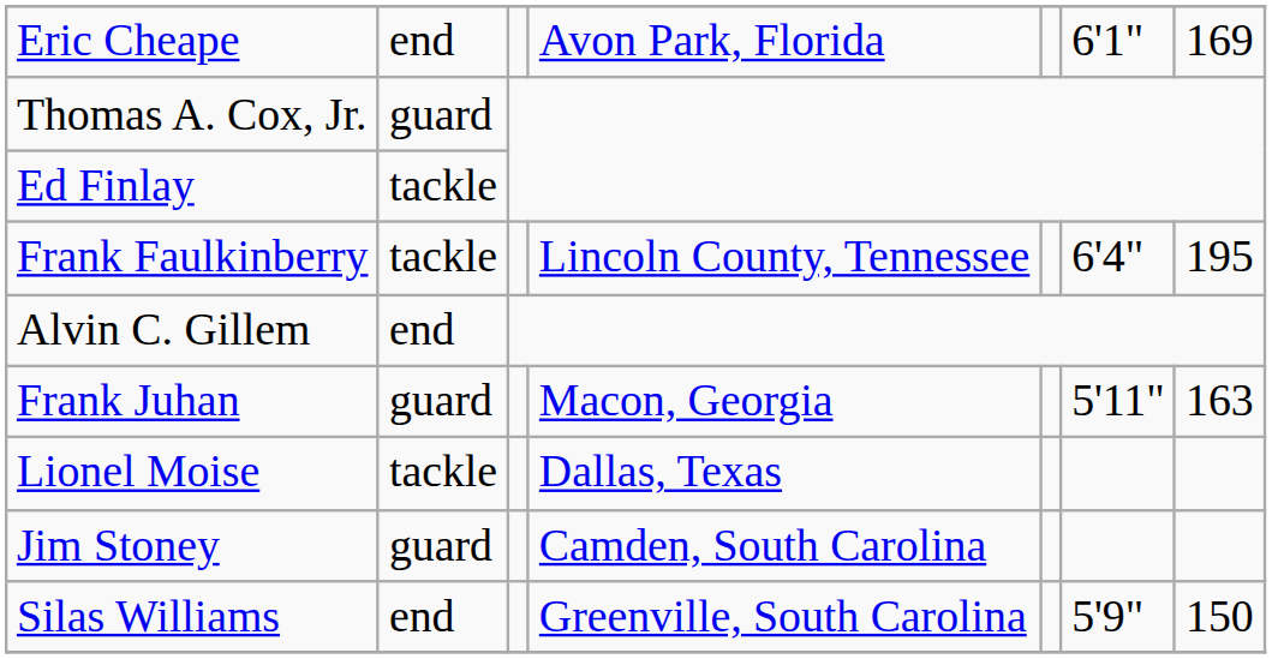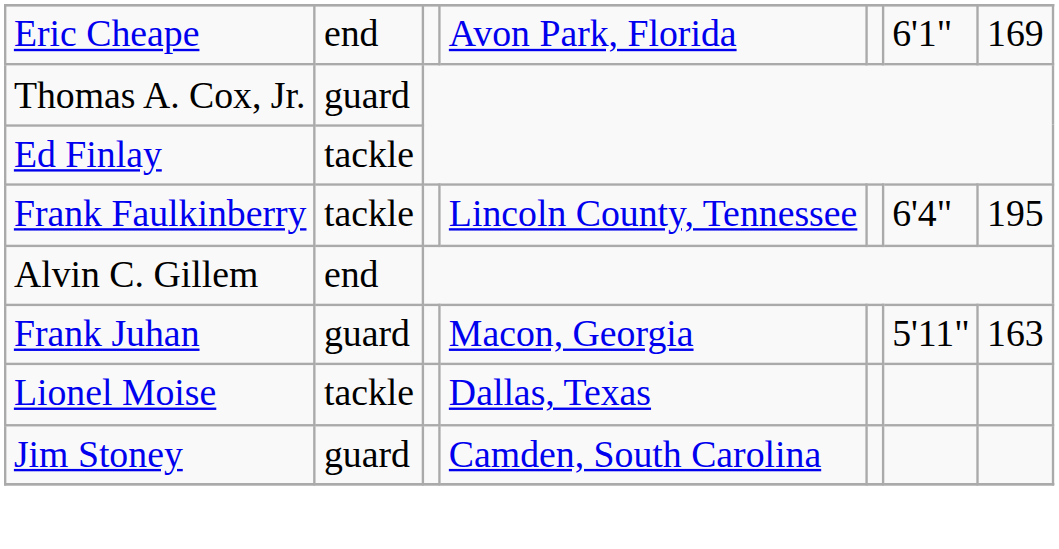- row: Silas Williams | end | Greenville, South Carolina | 5'9" | 150
